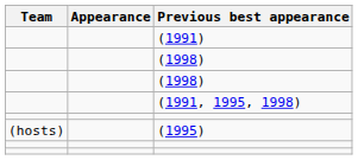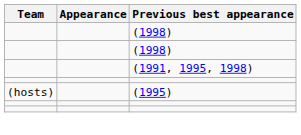- row: (1991)
